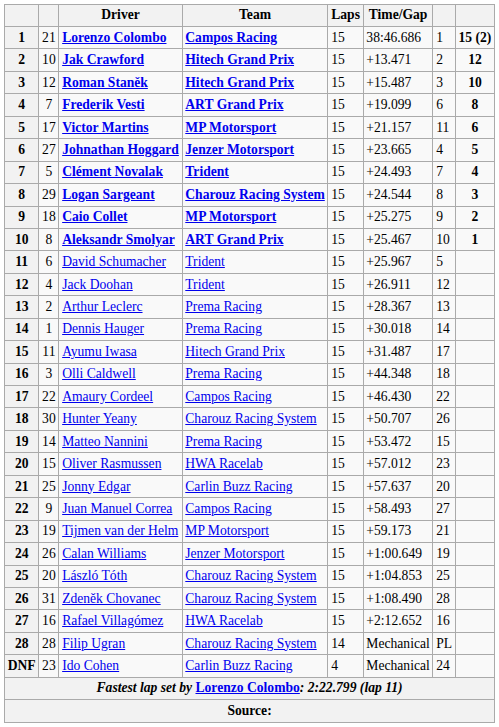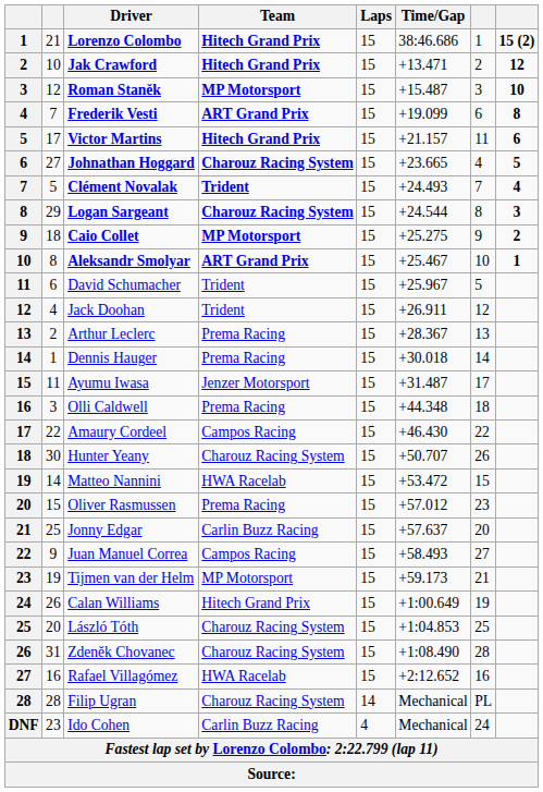Lorenzo Colombo | Team: Campos Racing -> Hitech Grand Prix
Roman Staněk | Team: Hitech Grand Prix -> MP Motorsport
Victor Martins | Team: MP Motorsport -> Hitech Grand Prix
Johnathan Hoggard | Team: Jenzer Motorsport -> Charouz Racing System
Ayumu Iwasa | Team: Hitech Grand Prix -> Jenzer Motorsport
Matteo Nannini | Team: Prema Racing -> HWA Racelab
Oliver Rasmussen | Team: HWA Racelab -> Prema Racing
Calan Williams | Team: Jenzer Motorsport -> Hitech Grand Prix
